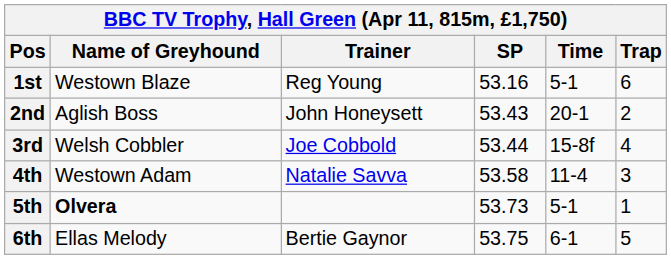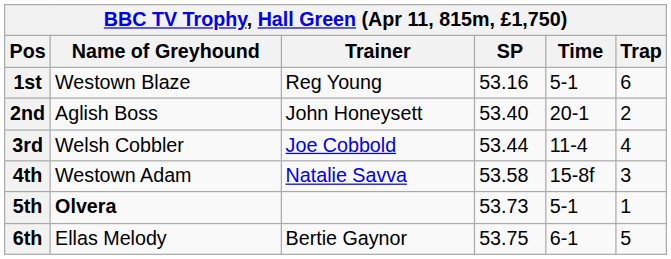2nd | SP: 53.43 -> 53.40
3rd | Time: 15-8f -> 11-4
4th | Time: 11-4 -> 15-8f
